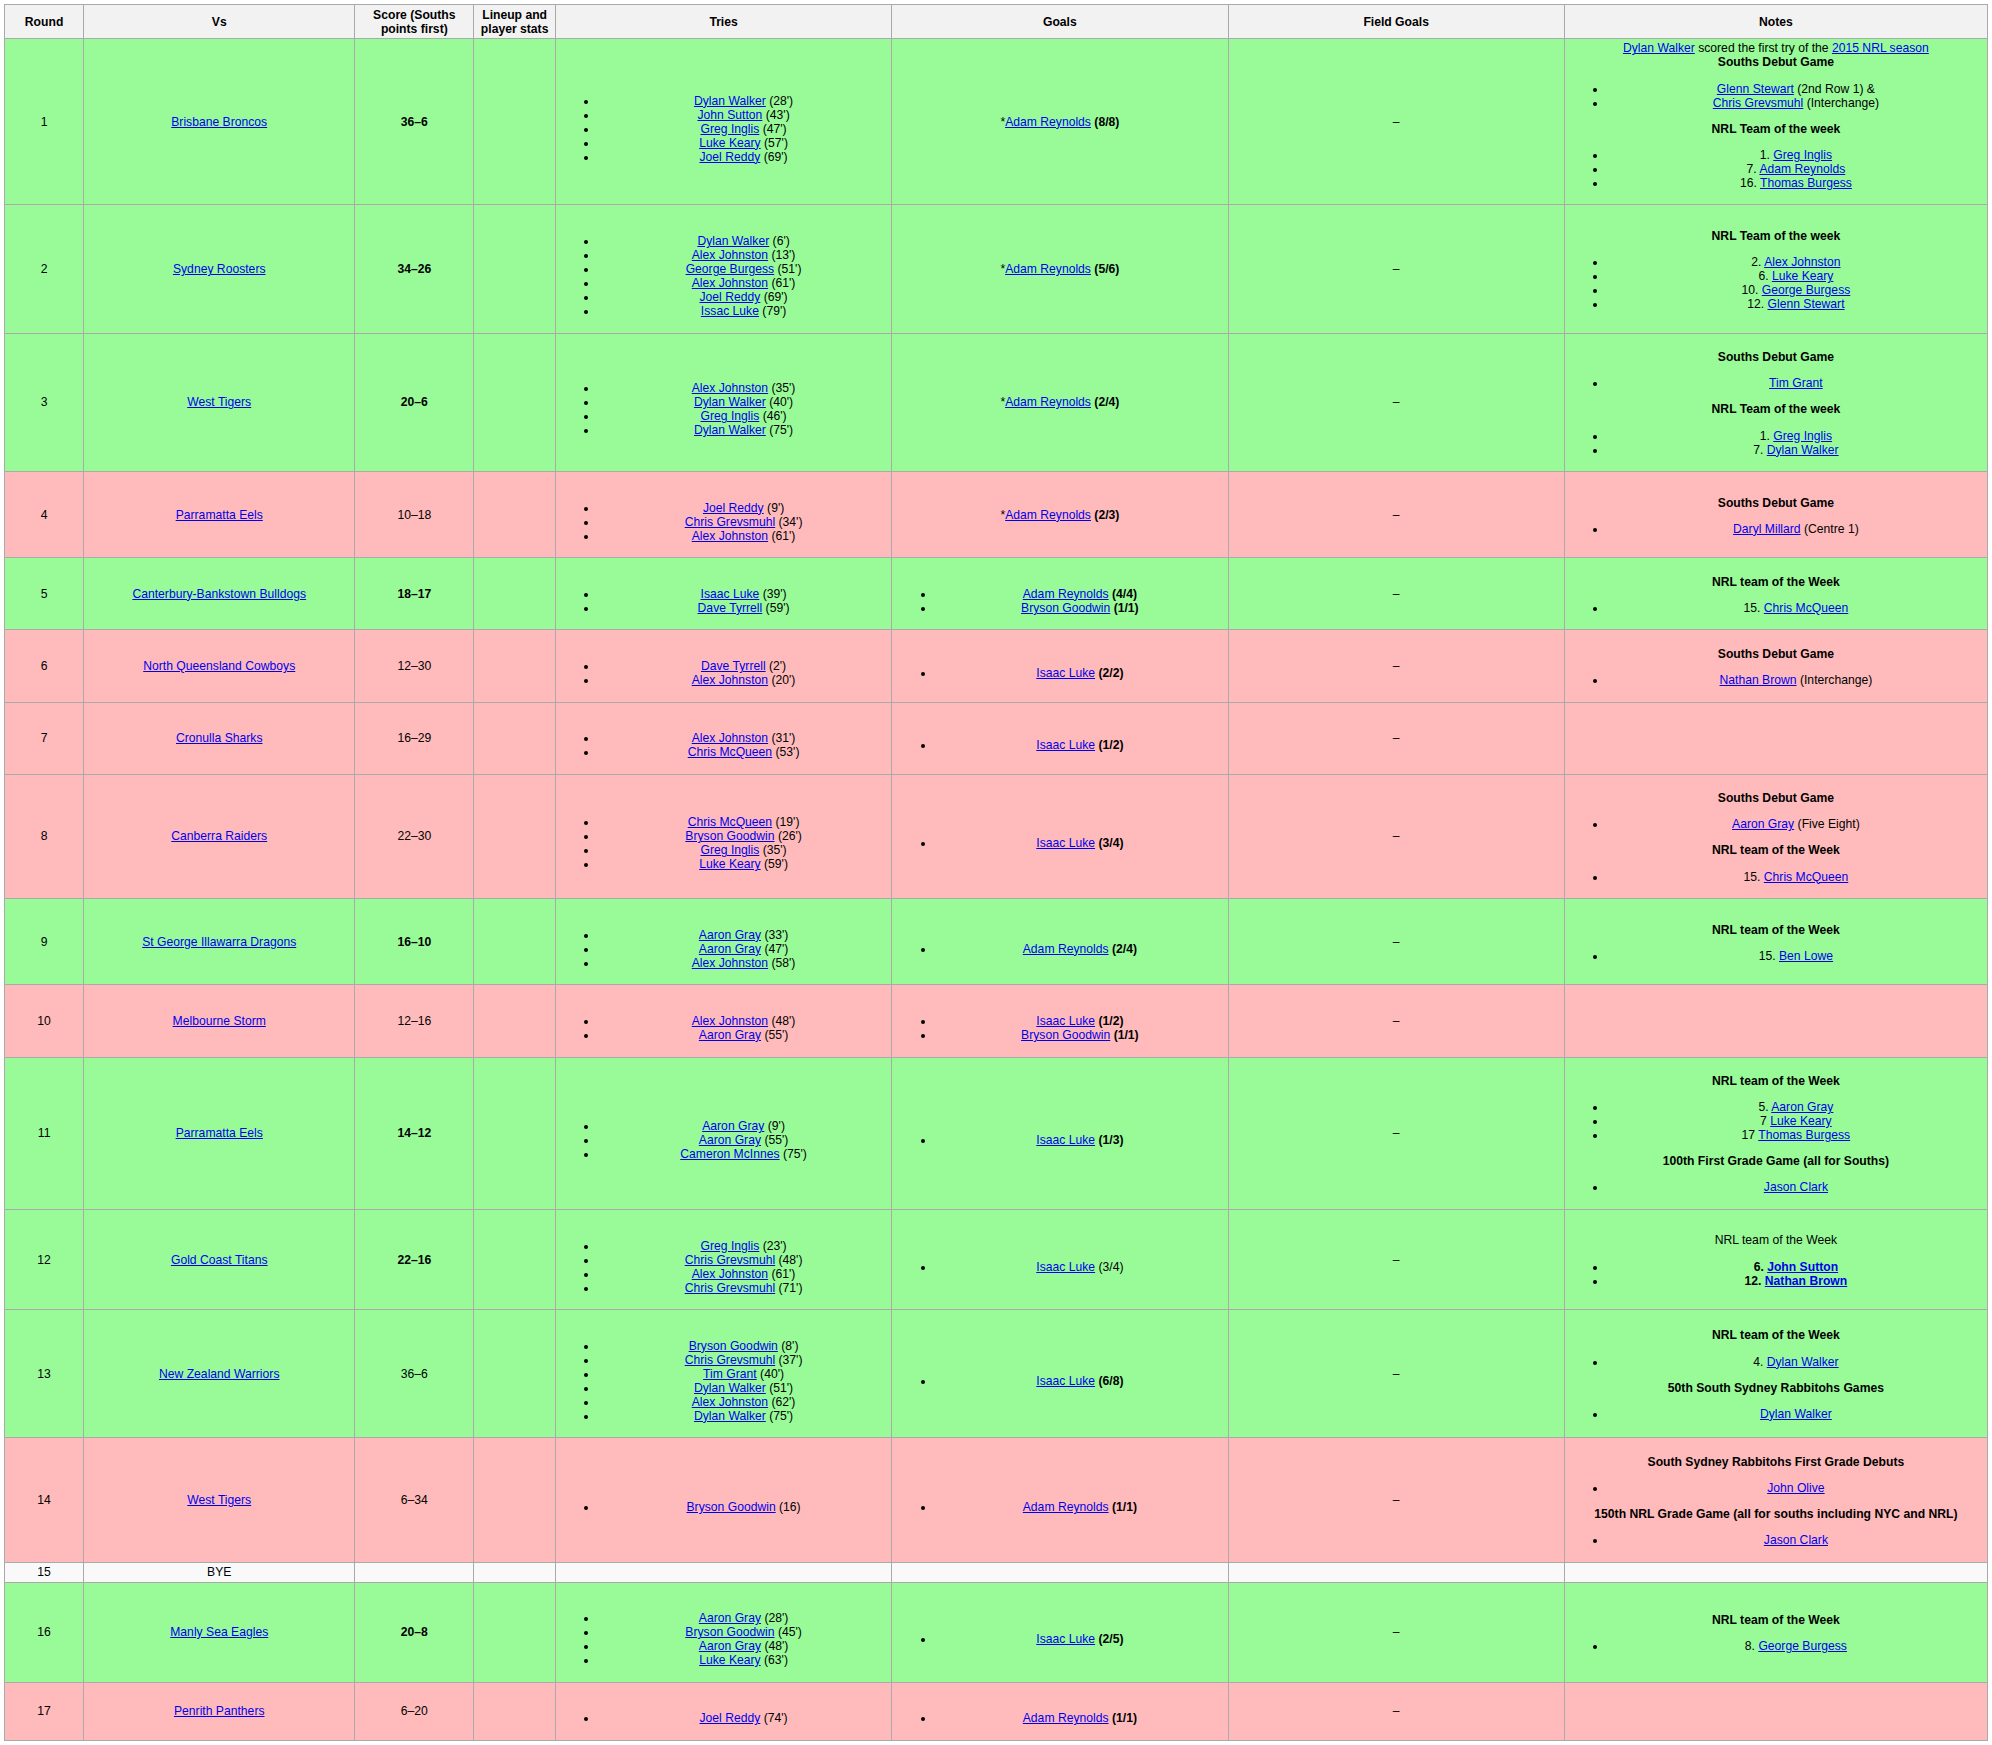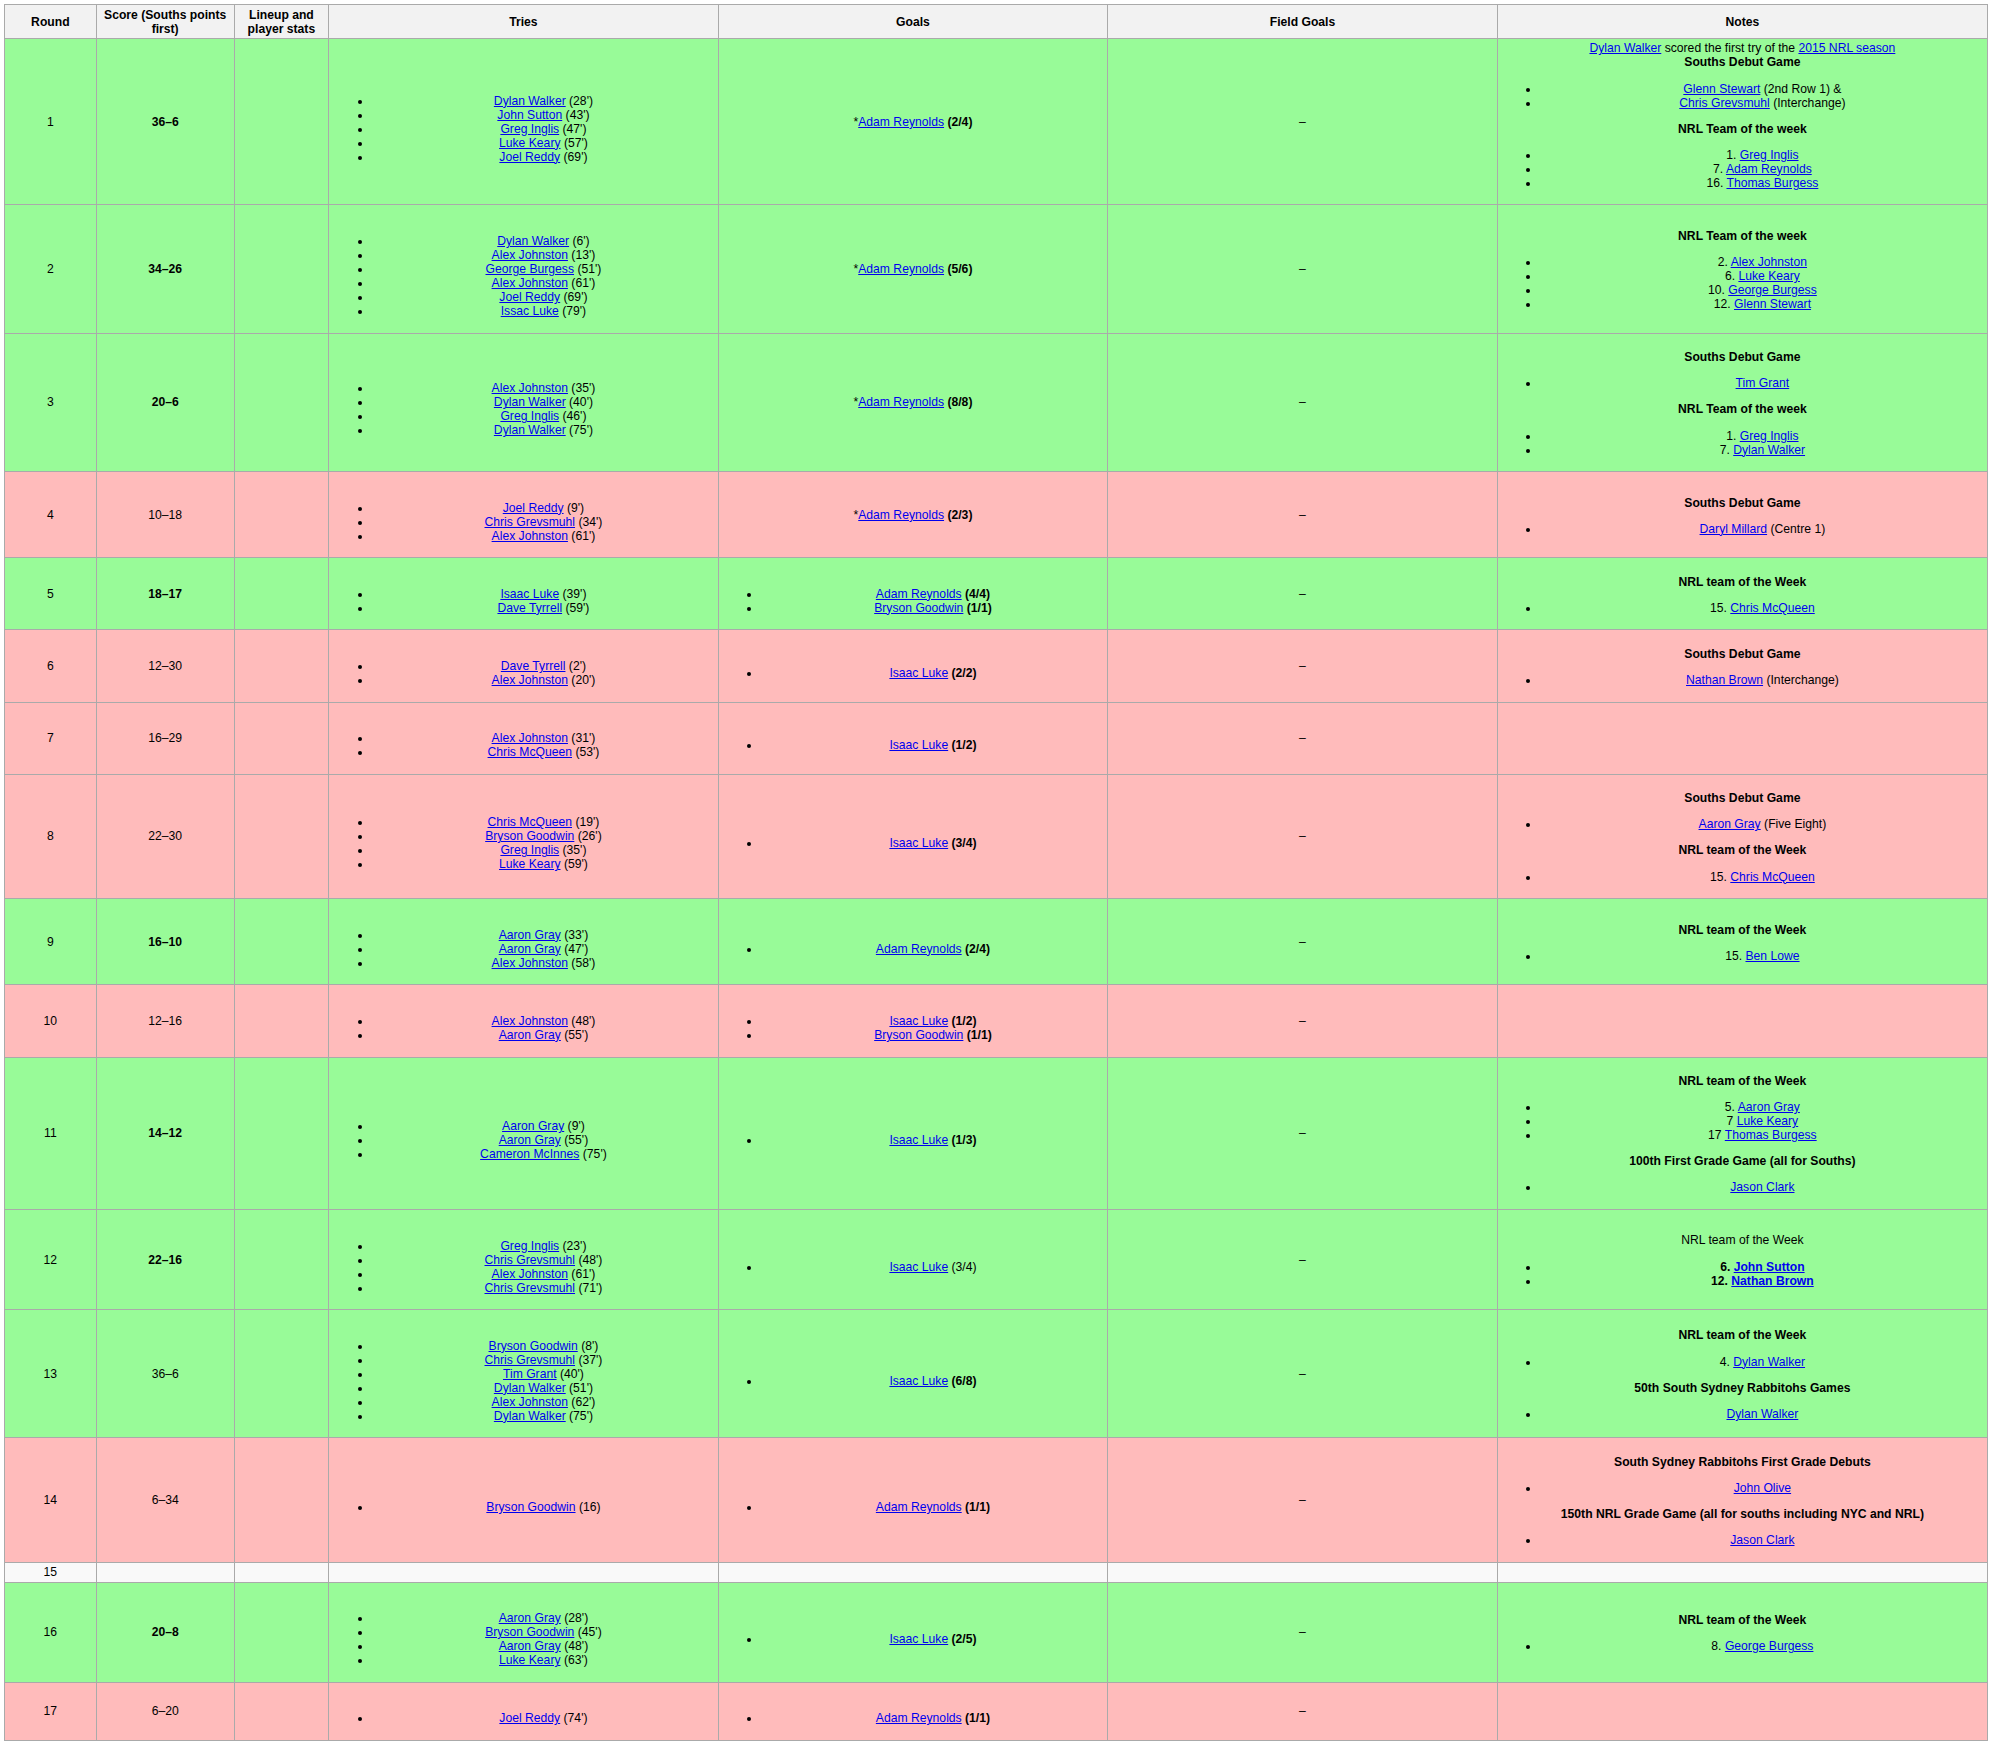- column: Vs | Brisbane Broncos | Sydney Roosters | West Tigers | Parramatta Eels | Canterbury-Bankstown Bulldogs | North Queensland Cowboys | Cronulla Sharks | Canberra Raiders | St George Illawarra Dragons | Melbourne Storm | Parramatta Eels | Gold Coast Titans | New Zealand Warriors | West Tigers | BYE | Manly Sea Eagles | Penrith Panthers
1 | Goals: *Adam Reynolds (8/8) -> *Adam Reynolds (2/4)
3 | Goals: *Adam Reynolds (2/4) -> *Adam Reynolds (8/8)
